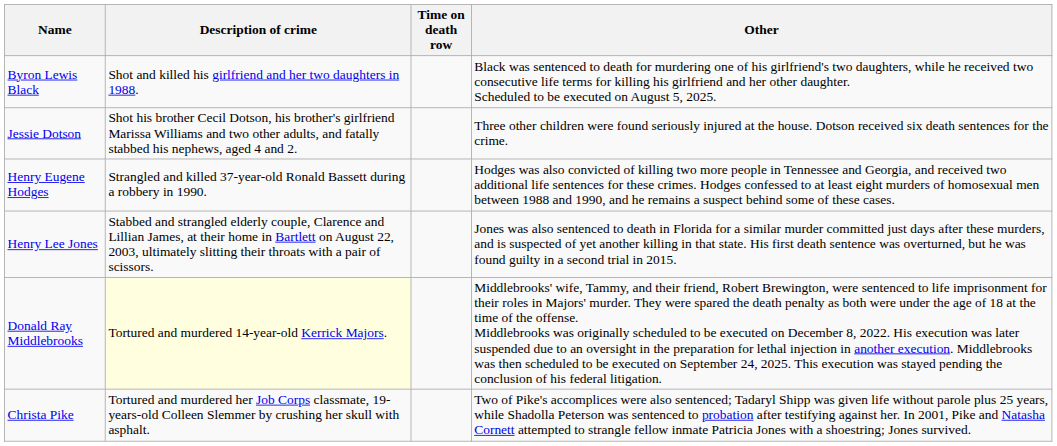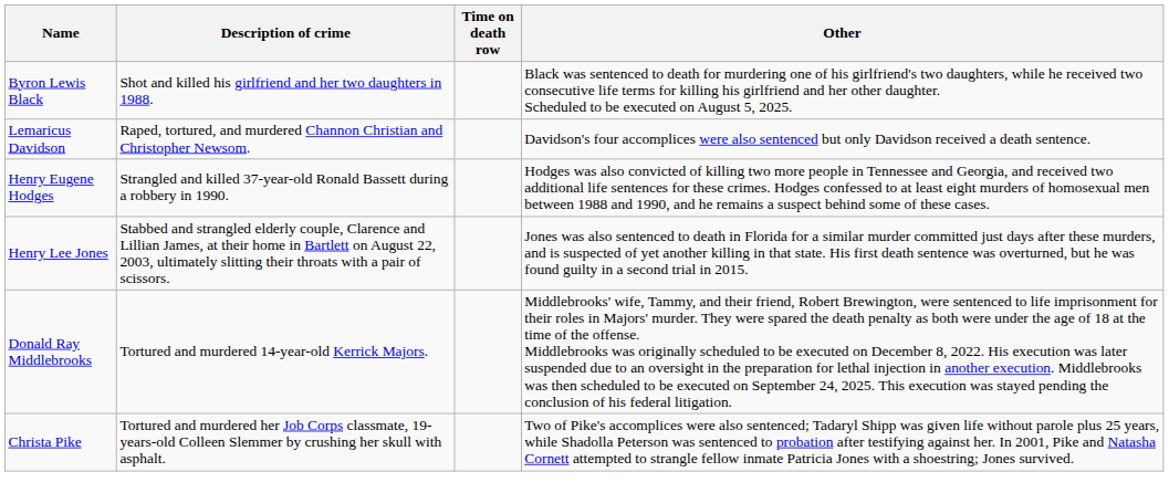+ row: Lemaricus Davidson | Raped, tortured, and murdered Channon Christian and Christopher Newsom. | Davidson's four accomplices were also sentenced but only Davidson received a death sentence.
- row: Jessie Dotson | Shot his brother Cecil Dotson, his brother's girlfriend Marissa Williams and two other adults, and fatally stabbed his nephews, aged 4 and 2. | Three other children were found seriously injured at the house. Dotson received six death sentences for the crime.
Donald Ray Middlebrooks | Description of crime: lightyellow background -> no background
